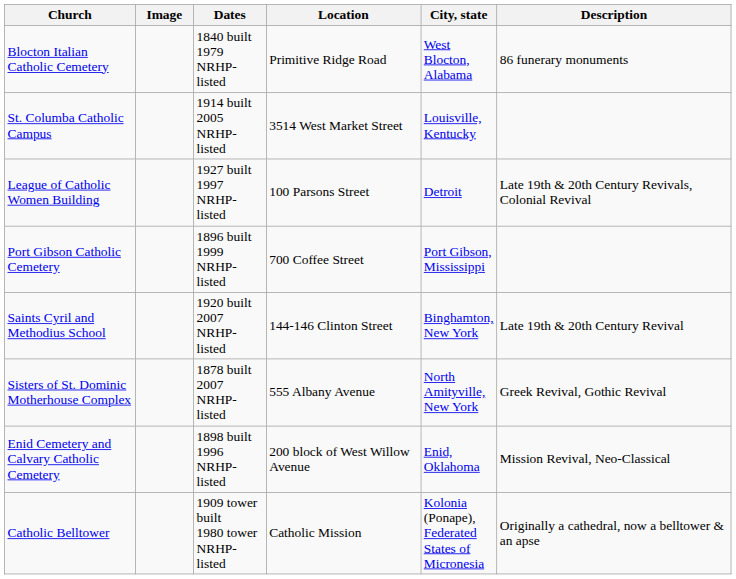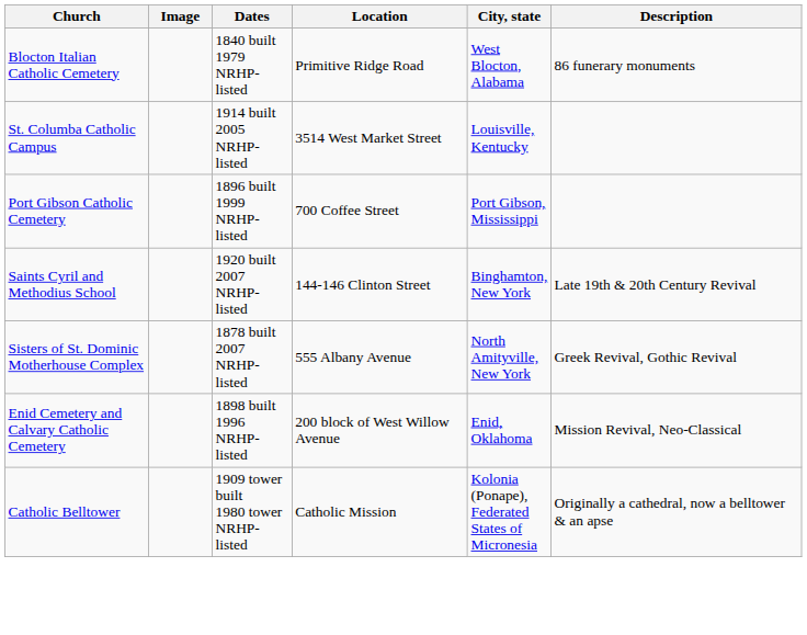- row: League of Catholic Women Building | 1927 built 1997 NRHP-listed | 100 Parsons Street | Detroit | Late 19th & 20th Century Revivals, Colonial Revival
